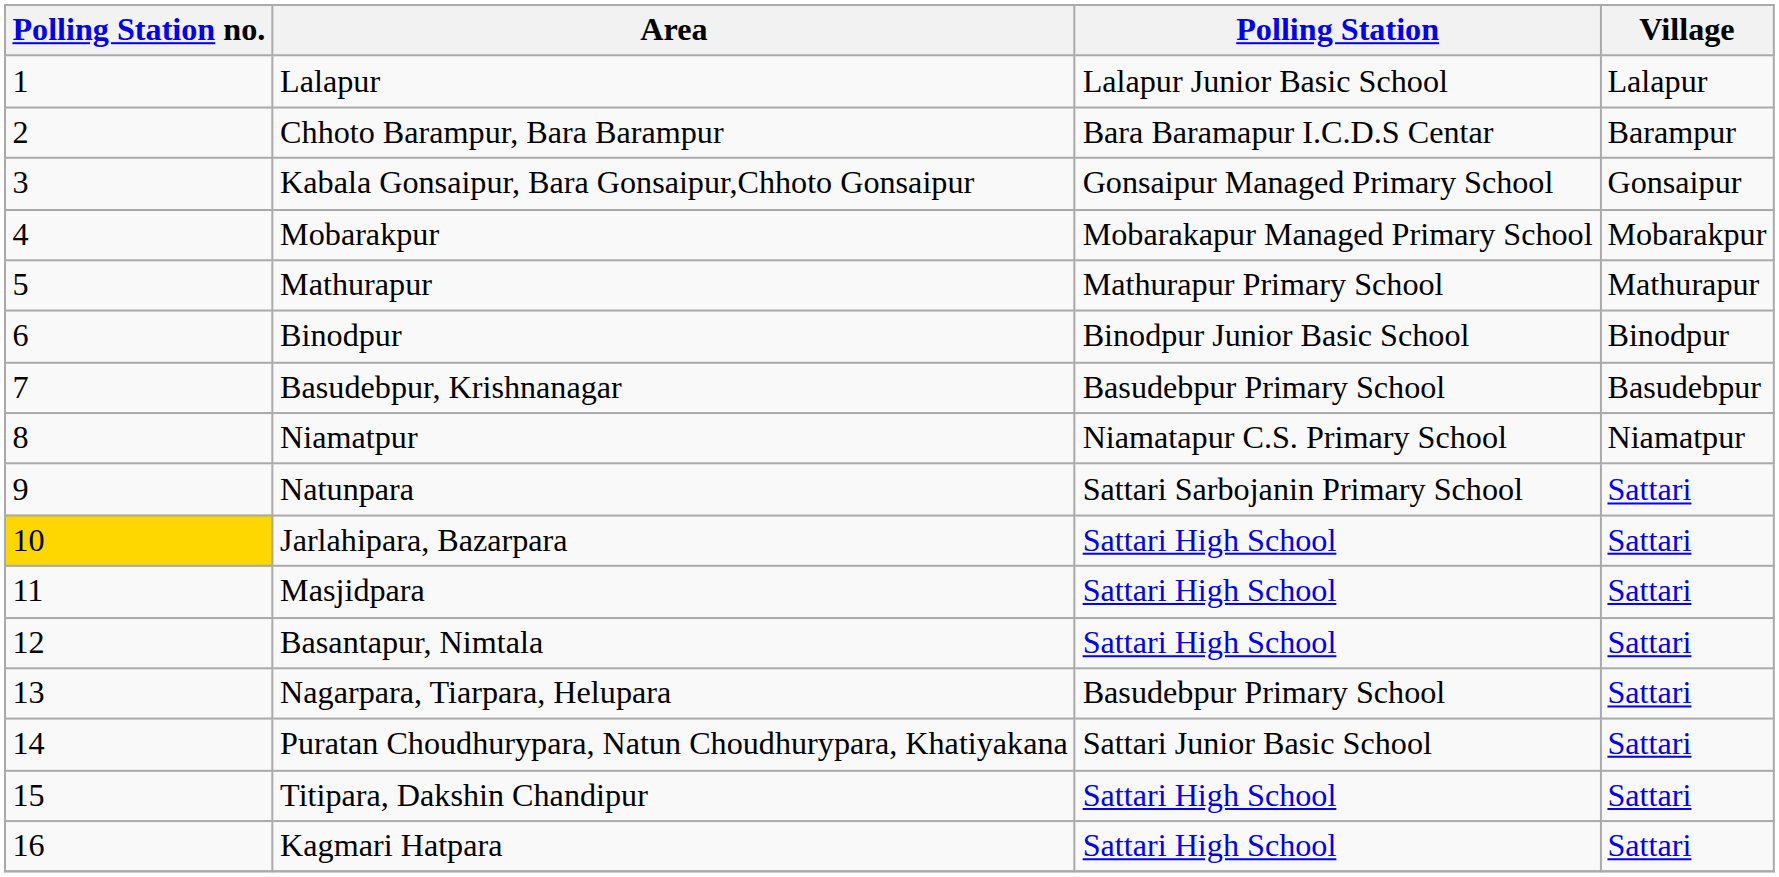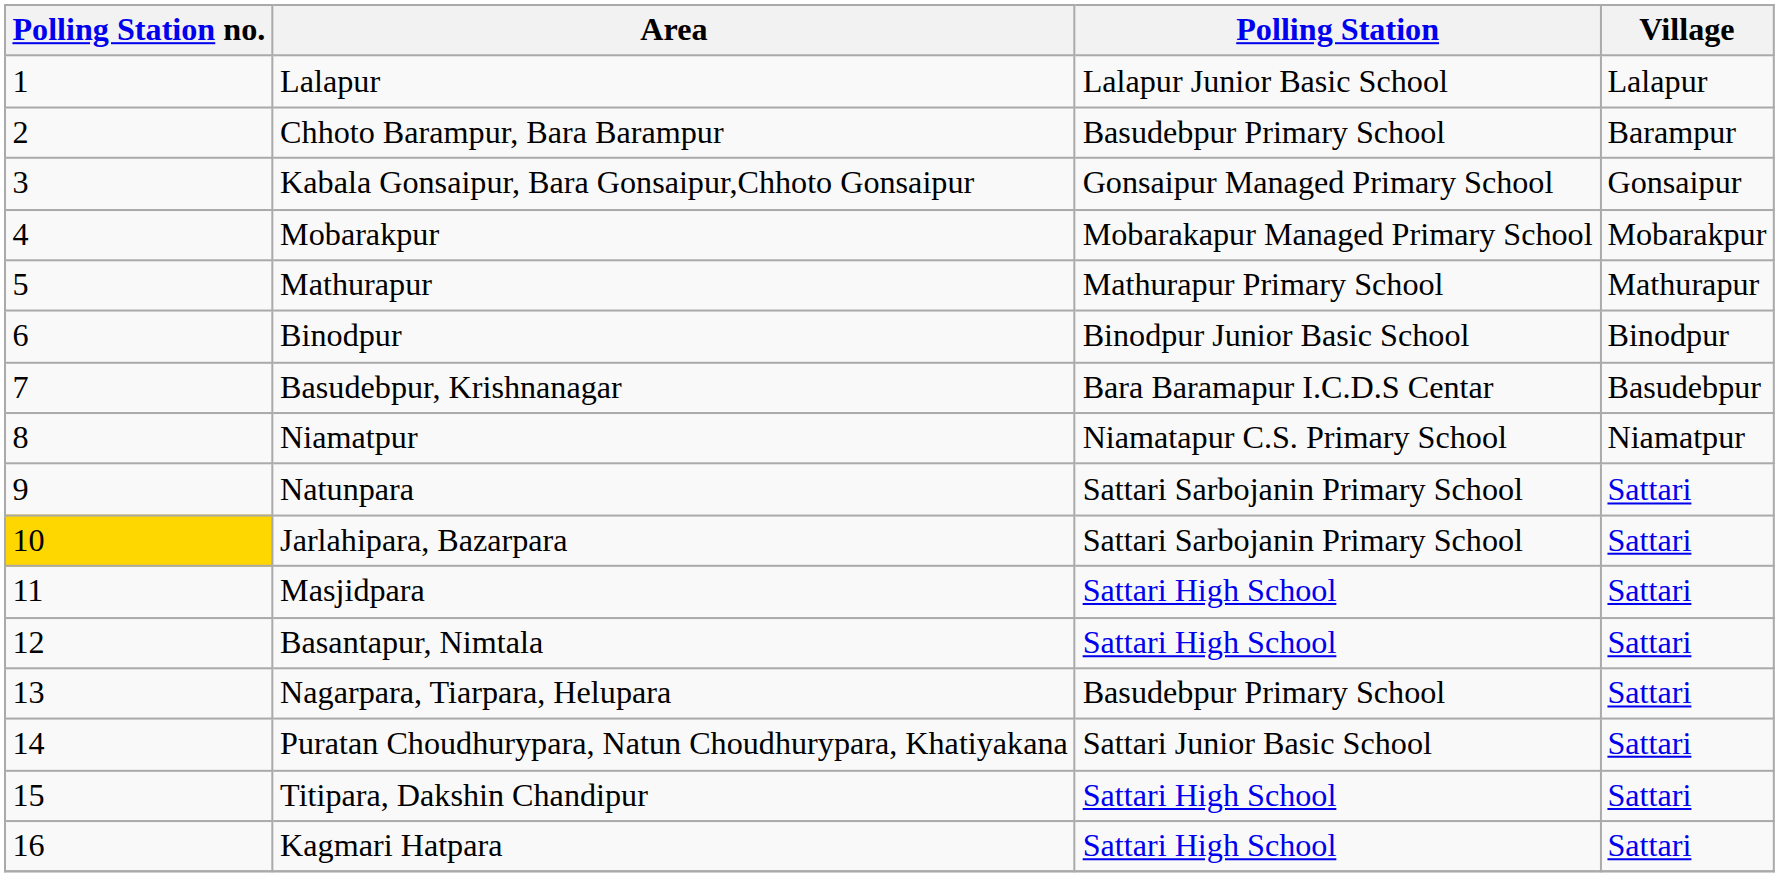Chhoto Barampur, Bara Barampur | Polling Station: Bara Baramapur I.C.D.S Centar -> Basudebpur Primary School
Basudebpur, Krishnanagar | Polling Station: Basudebpur Primary School -> Bara Baramapur I.C.D.S Centar
Jarlahipara, Bazarpara | Polling Station: Sattari High School -> Sattari Sarbojanin Primary School
